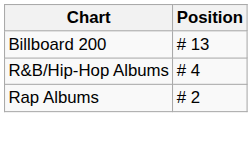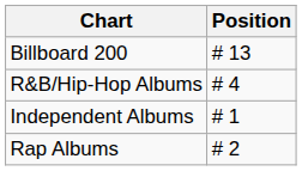+ row: Independent Albums | # 1
